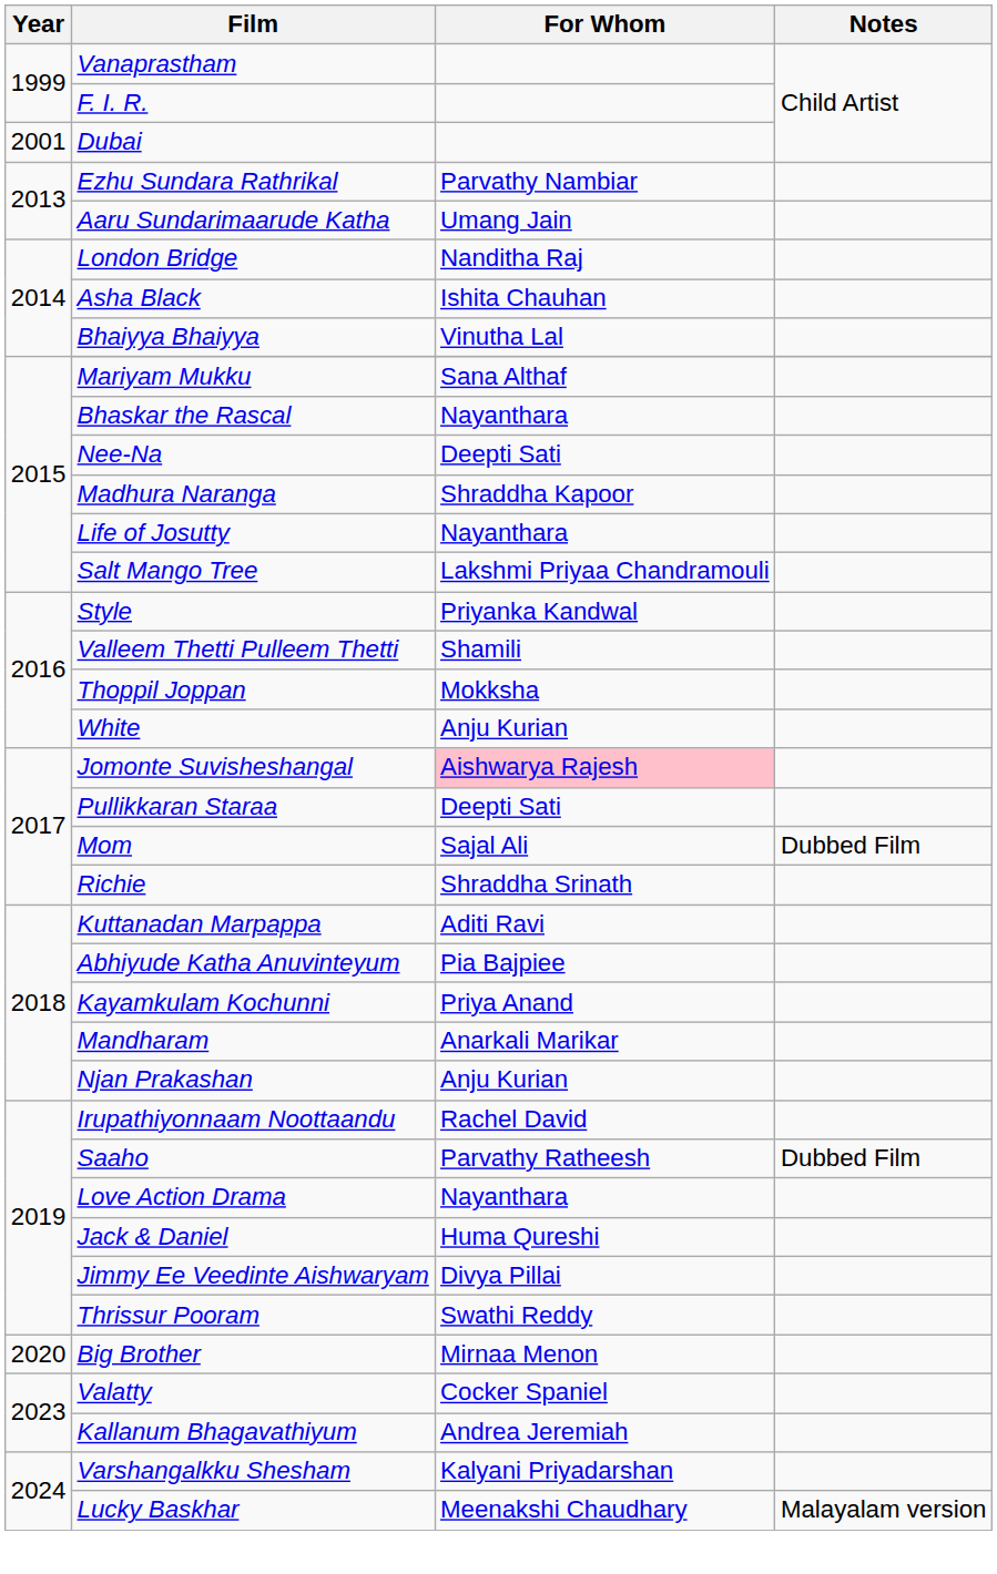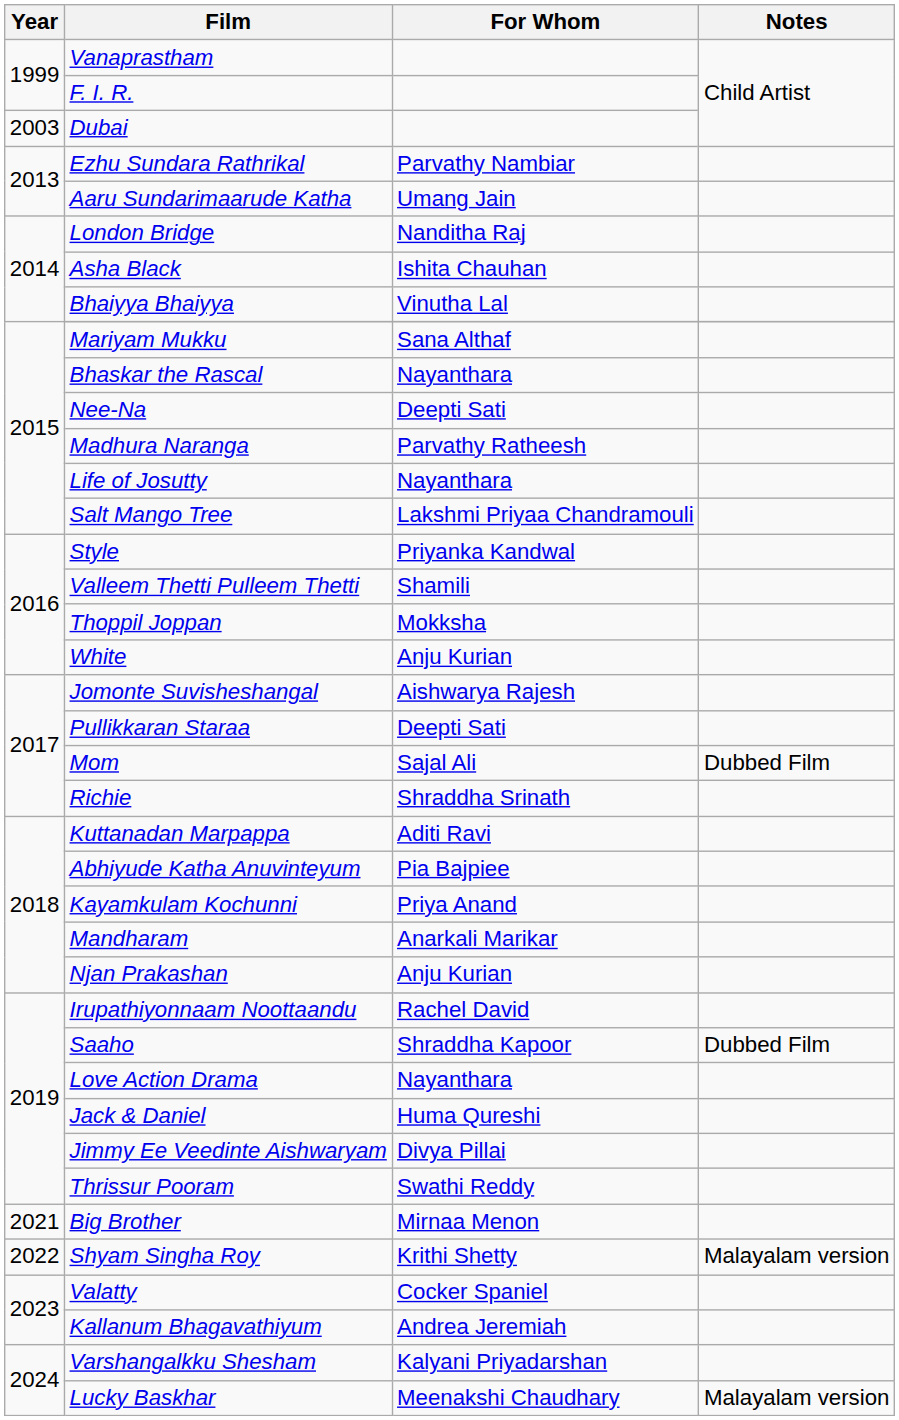Dubai | Year: 2001 -> 2003
Madhura Naranga | For Whom: Shraddha Kapoor -> Parvathy Ratheesh
Jomonte Suvisheshangal | For Whom: pink background -> no background
Saaho | For Whom: Parvathy Ratheesh -> Shraddha Kapoor
Big Brother | Year: 2020 -> 2021
+ row: 2022 | Shyam Singha Roy | Krithi Shetty | Malayalam version
